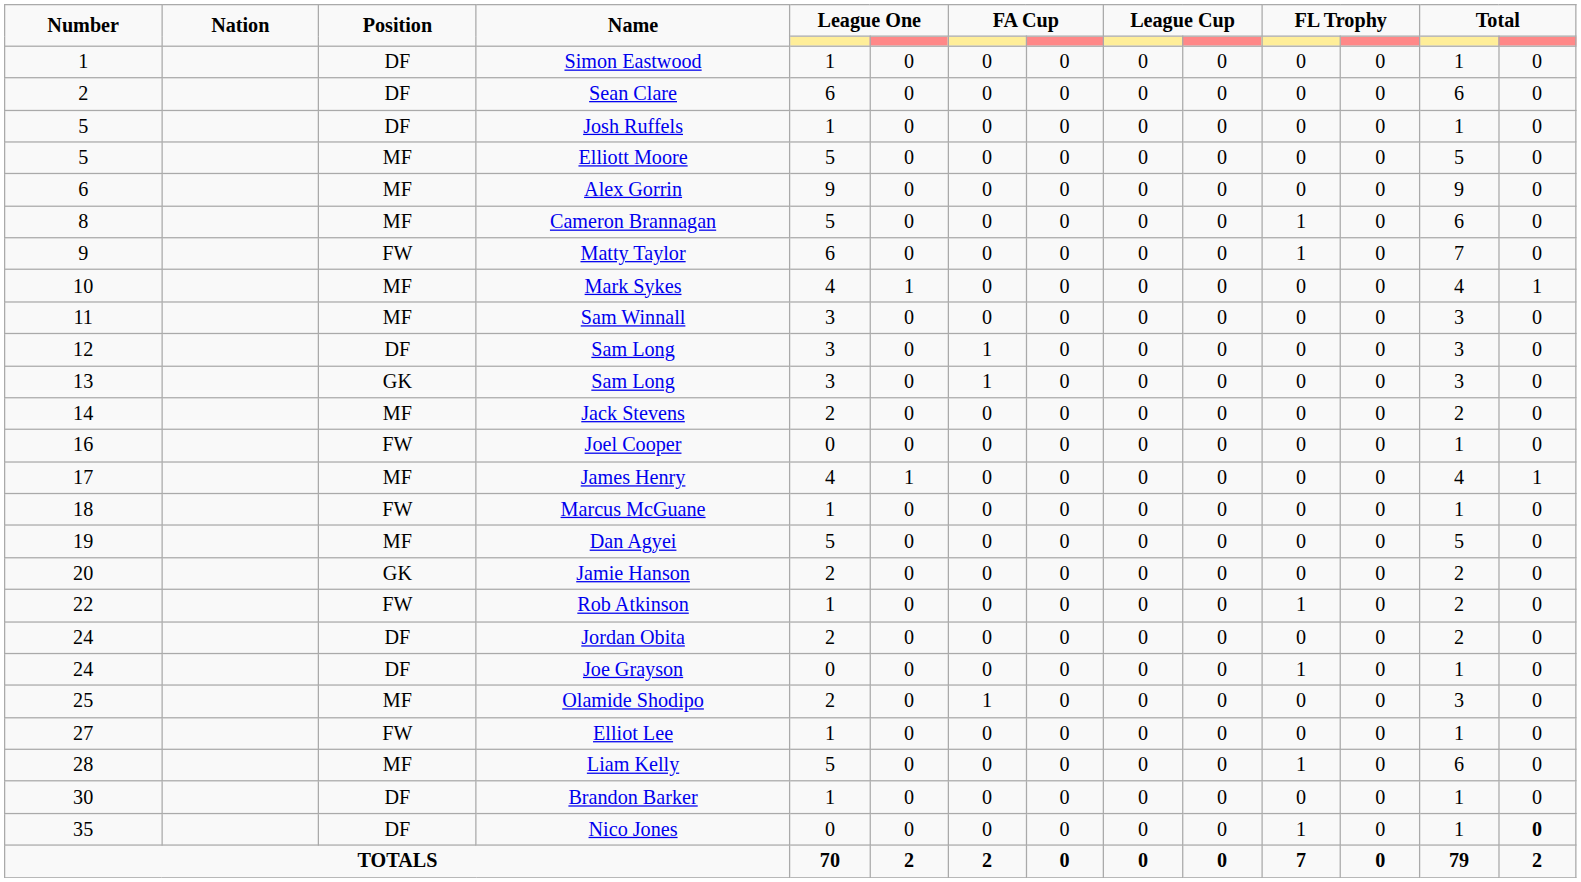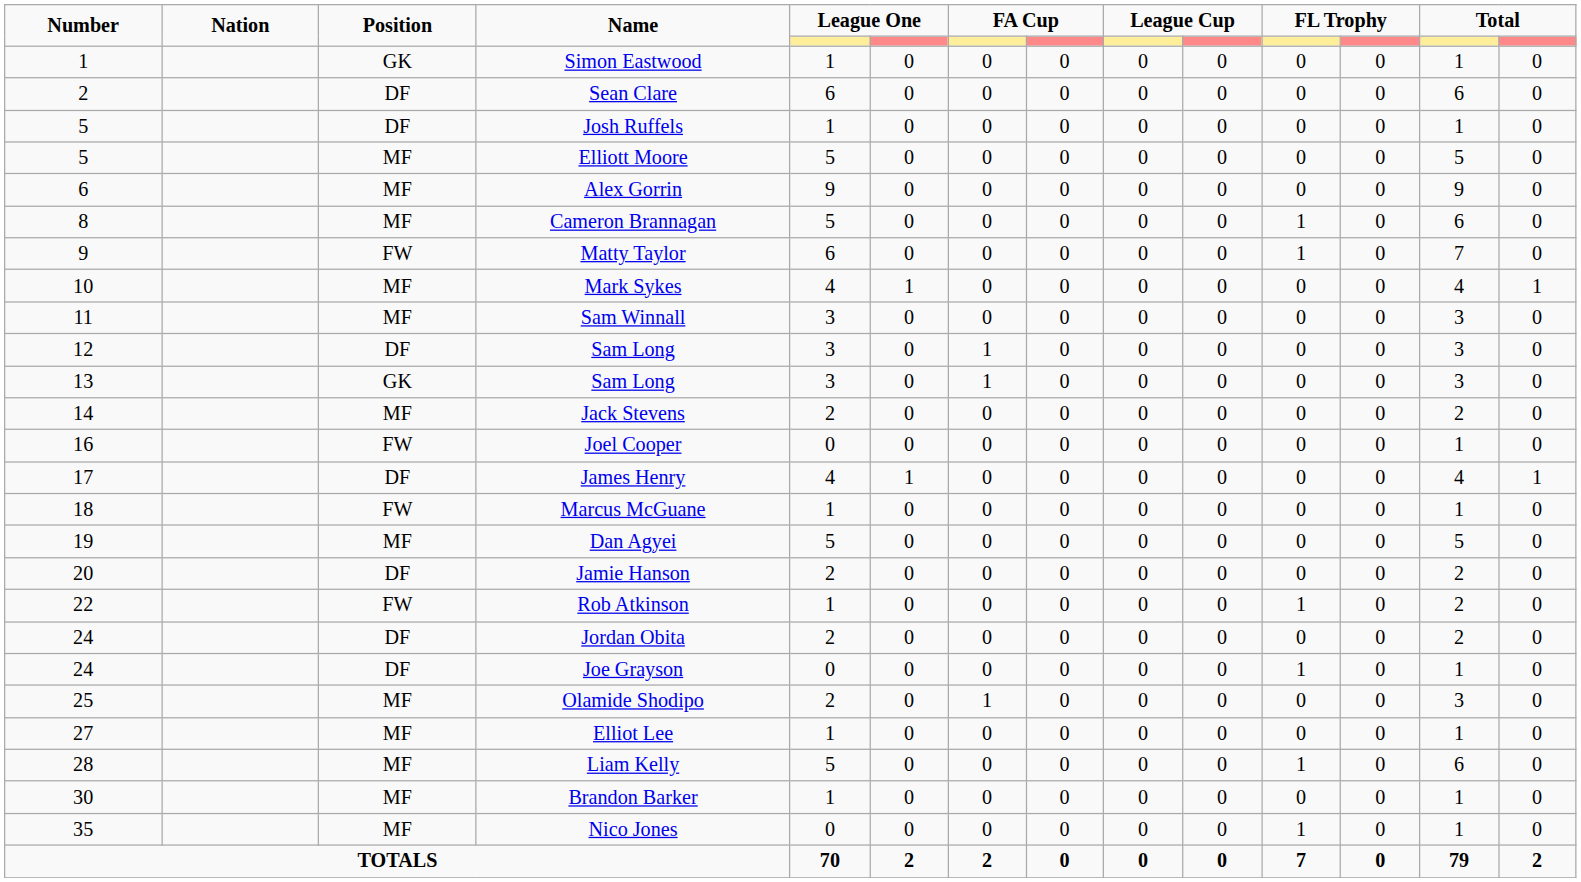Simon Eastwood | Position: DF -> GK
James Henry | Position: MF -> DF
Jamie Hanson | Position: GK -> DF
Elliot Lee | Position: FW -> MF
Brandon Barker | Position: DF -> MF
Nico Jones | Position: DF -> MF
Nico Jones | column 14: bold -> normal
